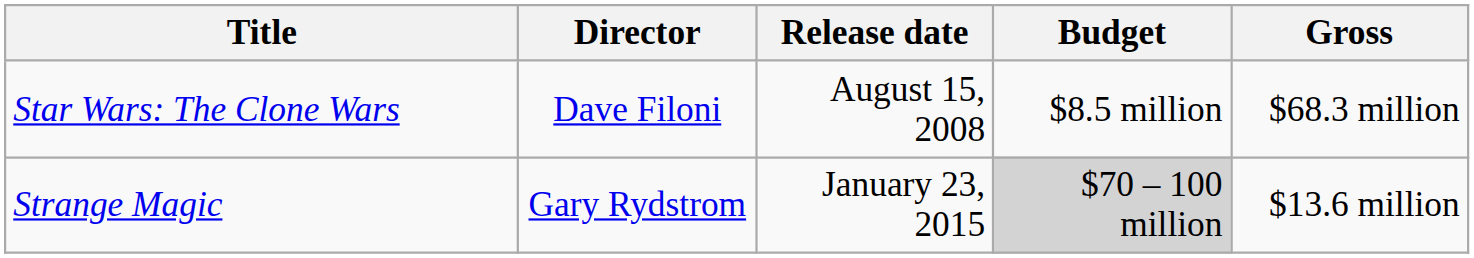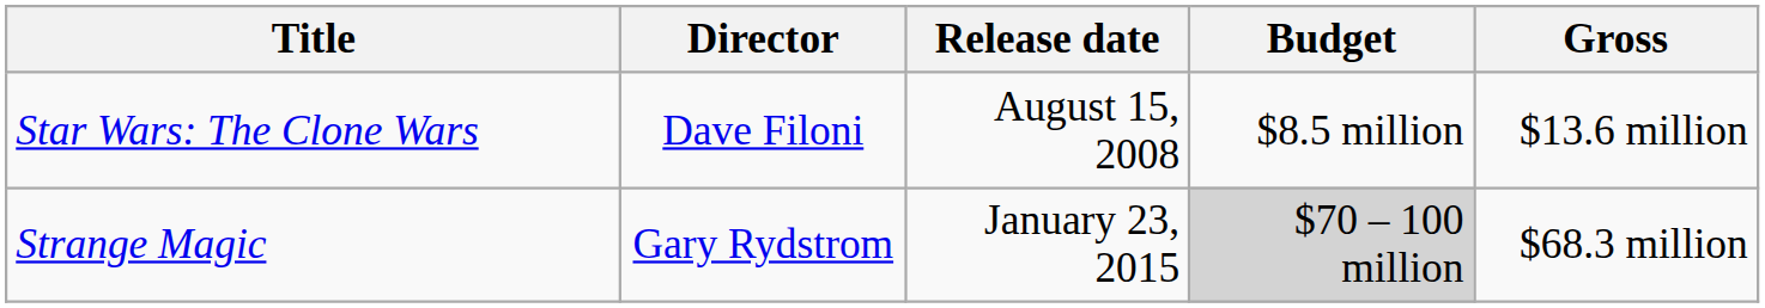Star Wars: The Clone Wars | Gross: $68.3 million -> $13.6 million
Strange Magic | Gross: $13.6 million -> $68.3 million
